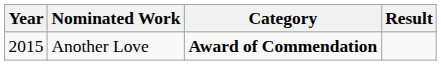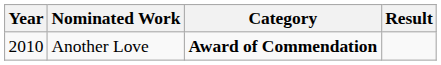Another Love | Year: 2015 -> 2010
